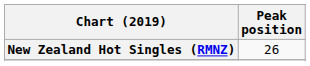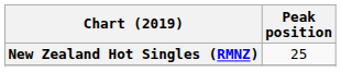New Zealand Hot Singles (RMNZ) | Peak position: 26 -> 25
